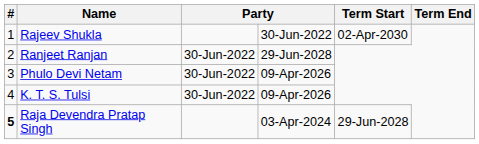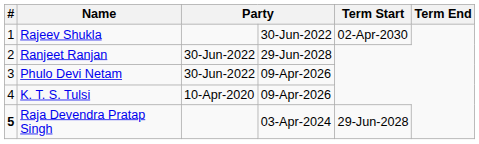K. T. S. Tulsi | column 3: 30-Jun-2022 -> 10-Apr-2020
